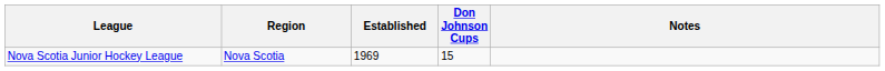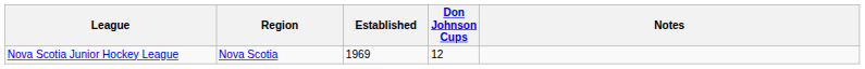Nova Scotia Junior Hockey League | Don Johnson Cups: 15 -> 12
